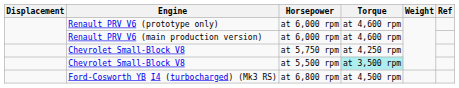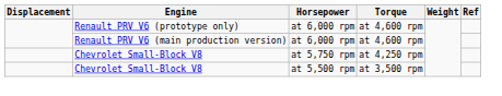Chevrolet Small-Block V8 / at 5,500 rpm | Torque: paleturquoise background -> no background
- row: Ford-Cosworth YB I4 (turbocharged) (Mk3 RS) | at 6,800 rpm | at 4,500 rpm
